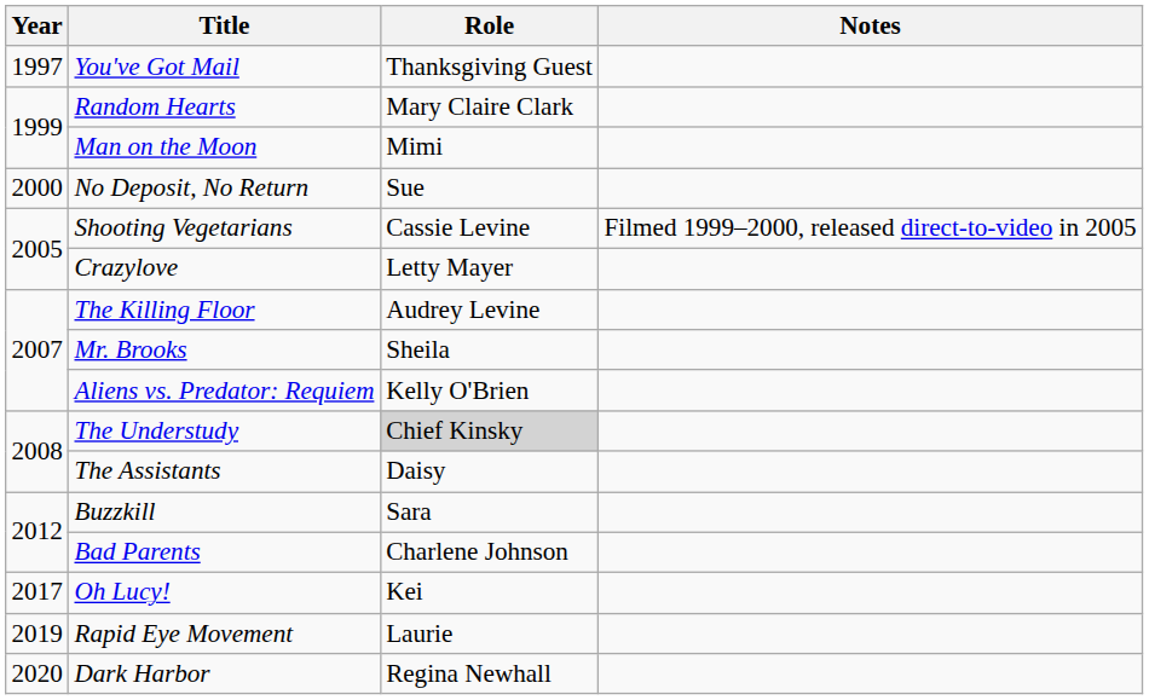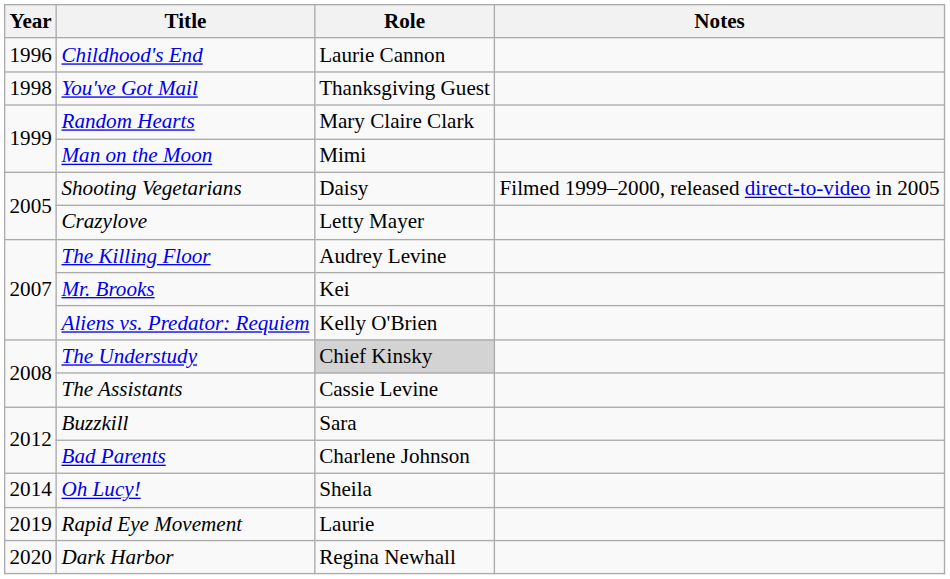+ row: 1996 | Childhood's End | Laurie Cannon
You've Got Mail | Year: 1997 -> 1998
- row: 2000 | No Deposit, No Return | Sue
Shooting Vegetarians | Role: Cassie Levine -> Daisy
Mr. Brooks | Role: Sheila -> Kei
The Assistants | Role: Daisy -> Cassie Levine
Oh Lucy! | Year: 2017 -> 2014
Oh Lucy! | Role: Kei -> Sheila
